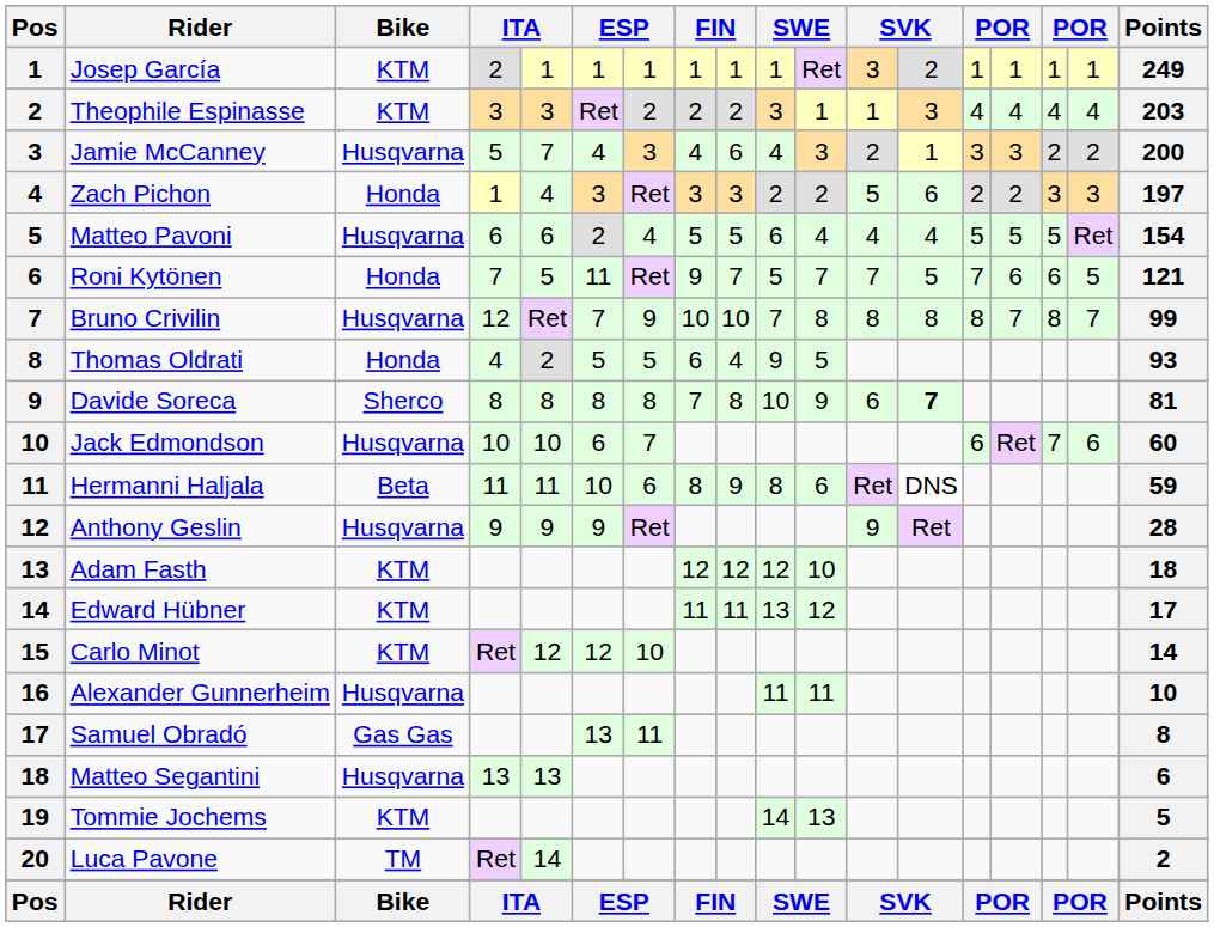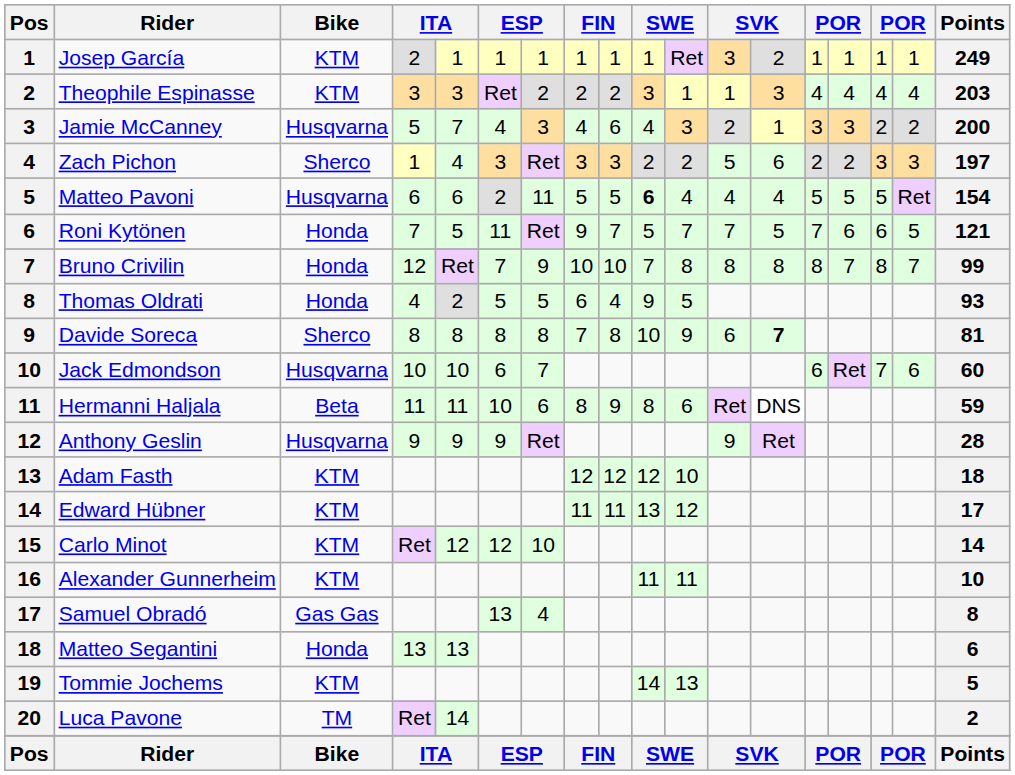Zach Pichon | Bike: Honda -> Sherco
Matteo Pavoni | column 7: 4 -> 11
Matteo Pavoni | column 10: normal -> bold
Bruno Crivilin | Bike: Husqvarna -> Honda
Alexander Gunnerheim | Bike: Husqvarna -> KTM
Samuel Obradó | column 7: 11 -> 4
Matteo Segantini | Bike: Husqvarna -> Honda
